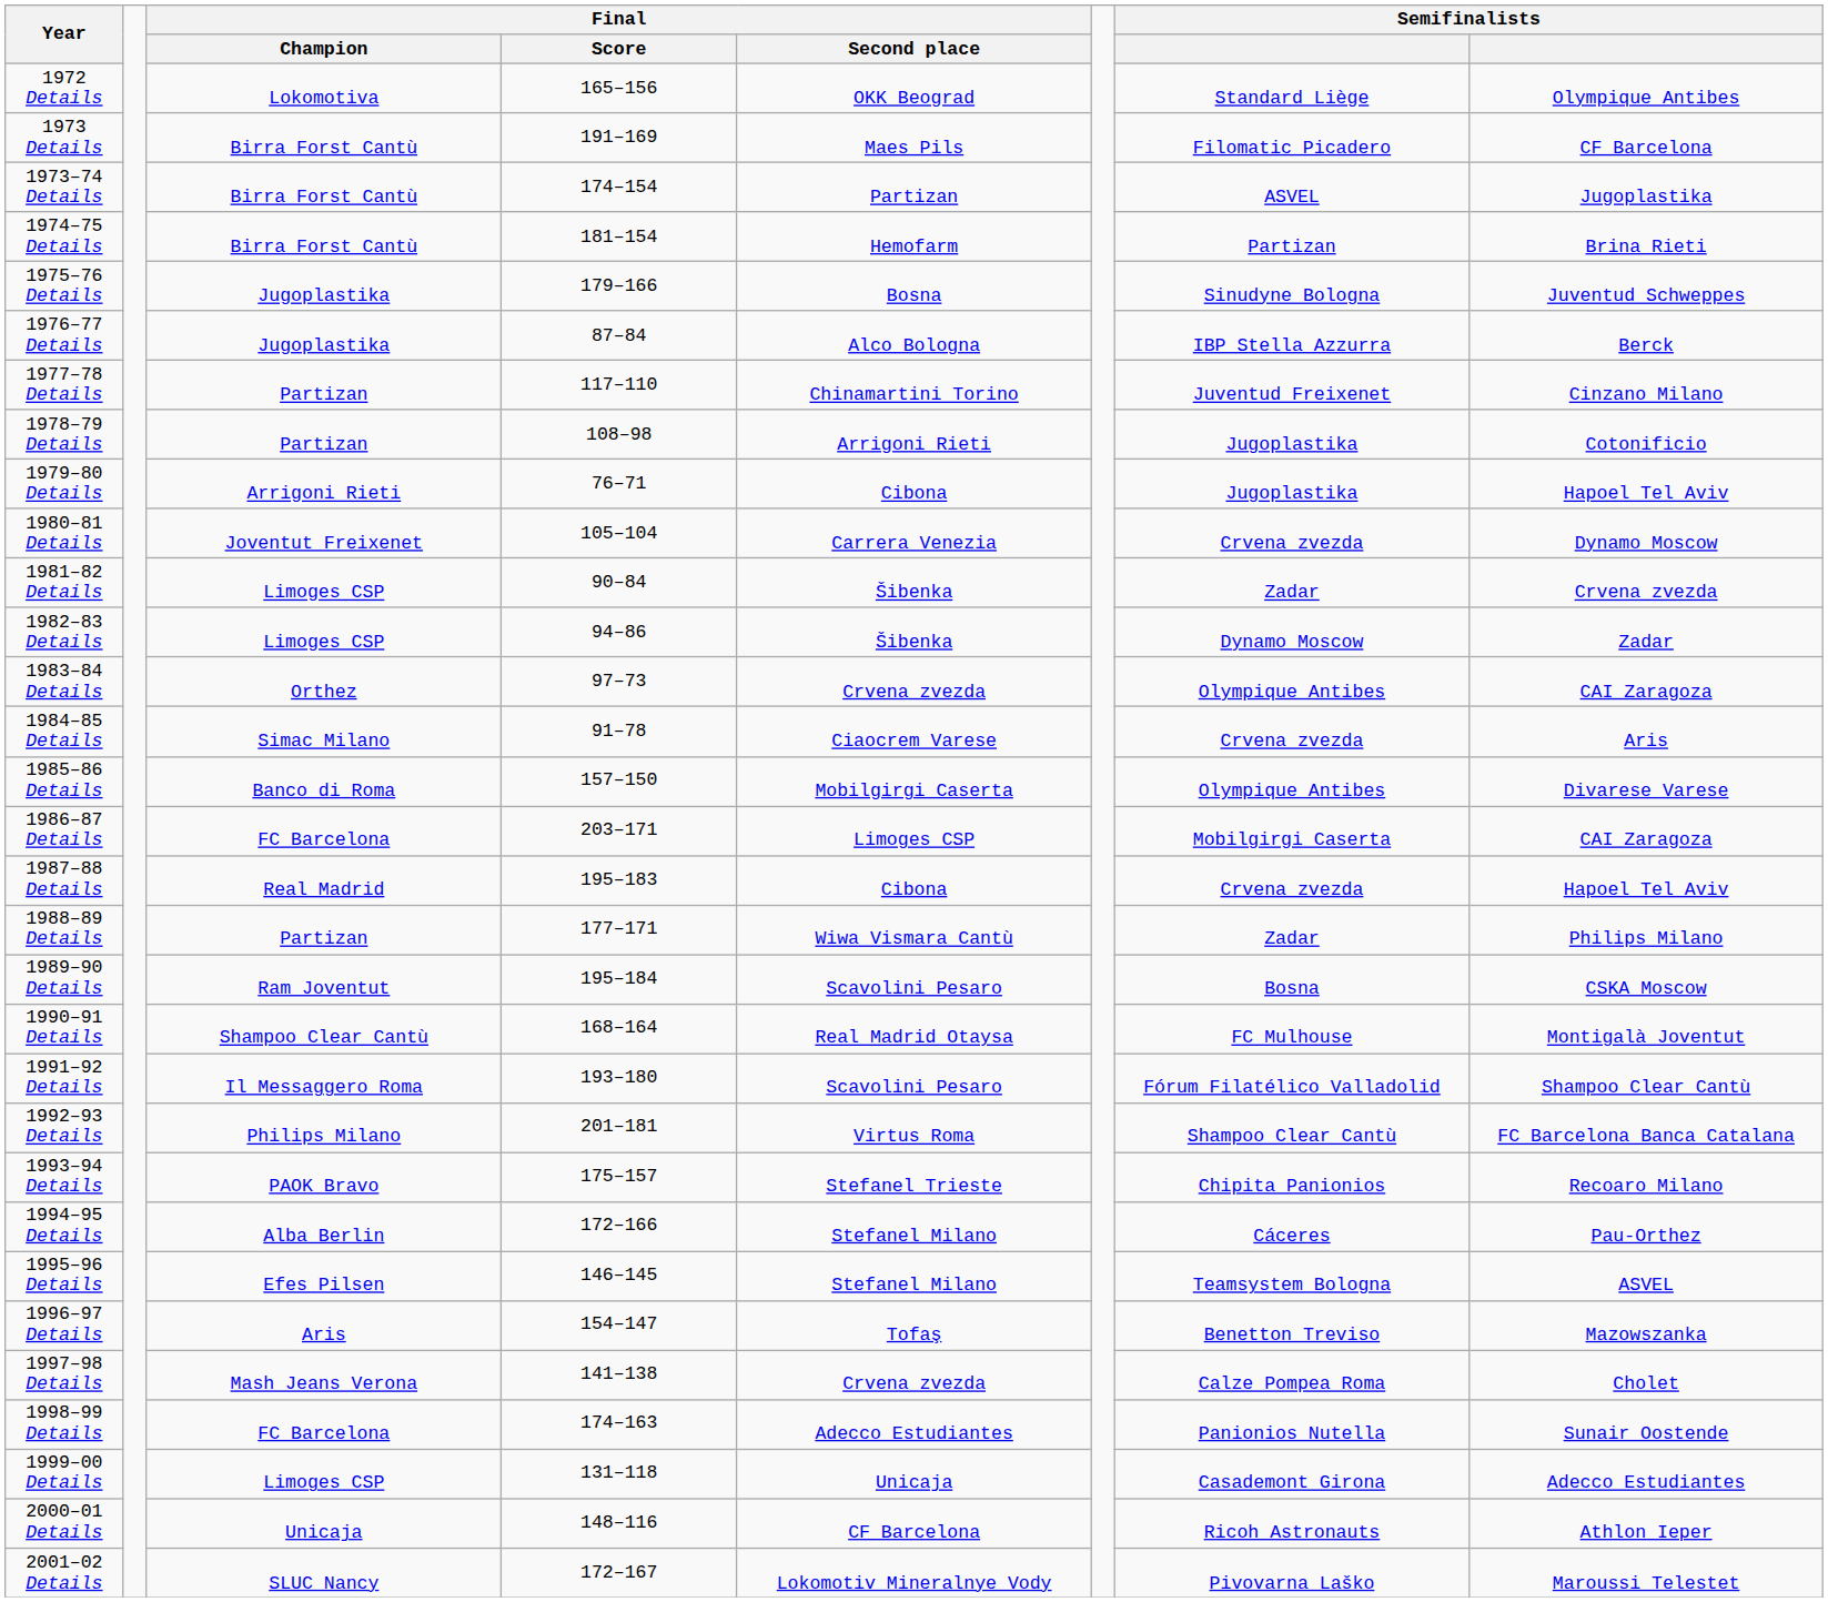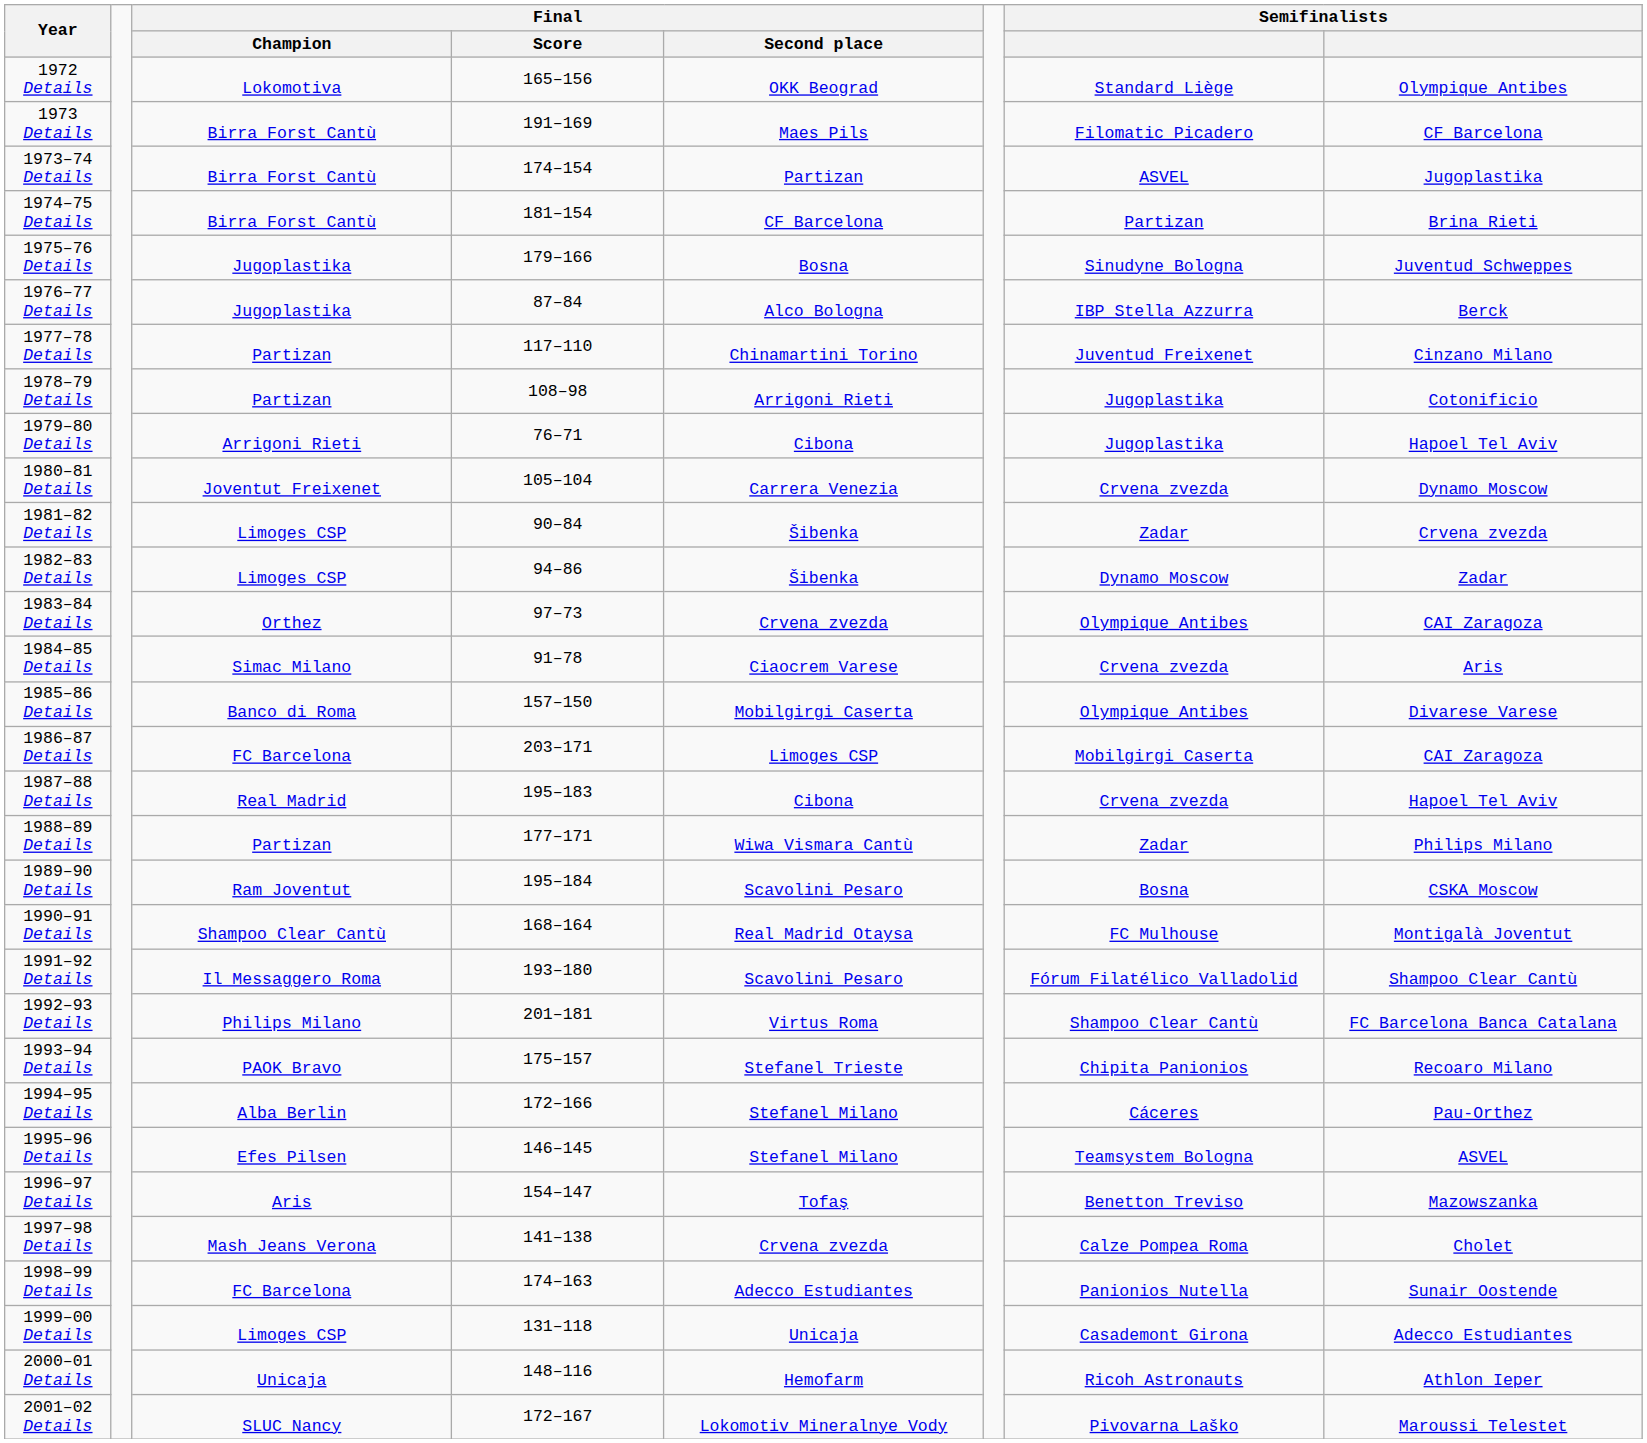1974–75 Details | Final / Second place: Hemofarm -> CF Barcelona
2000–01 Details | Final / Second place: CF Barcelona -> Hemofarm
